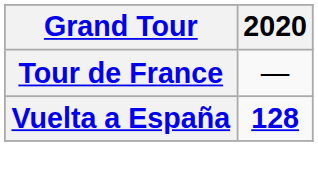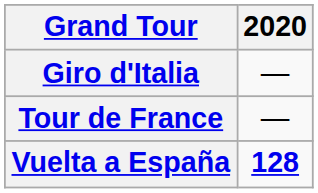+ row: Giro d'Italia | —
